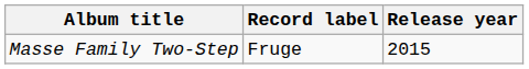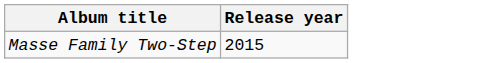- column: Record label | Fruge
